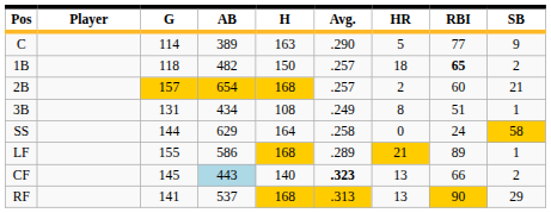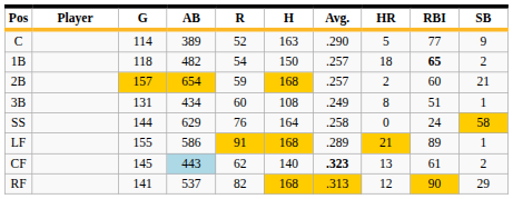+ column: R | 52 | 54 | 59 | 60 | 76 | 91 | 62 | 82
CF | RBI: 66 -> 61
RF | HR: 13 -> 12
